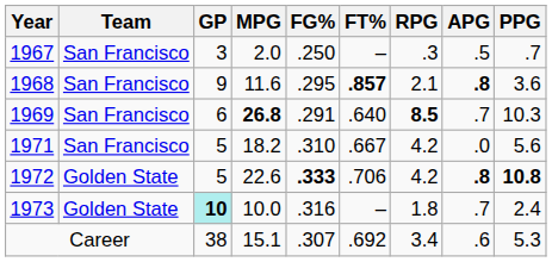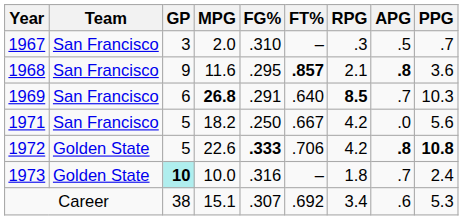1967 | FG%: .250 -> .310
1971 | FG%: .310 -> .250
